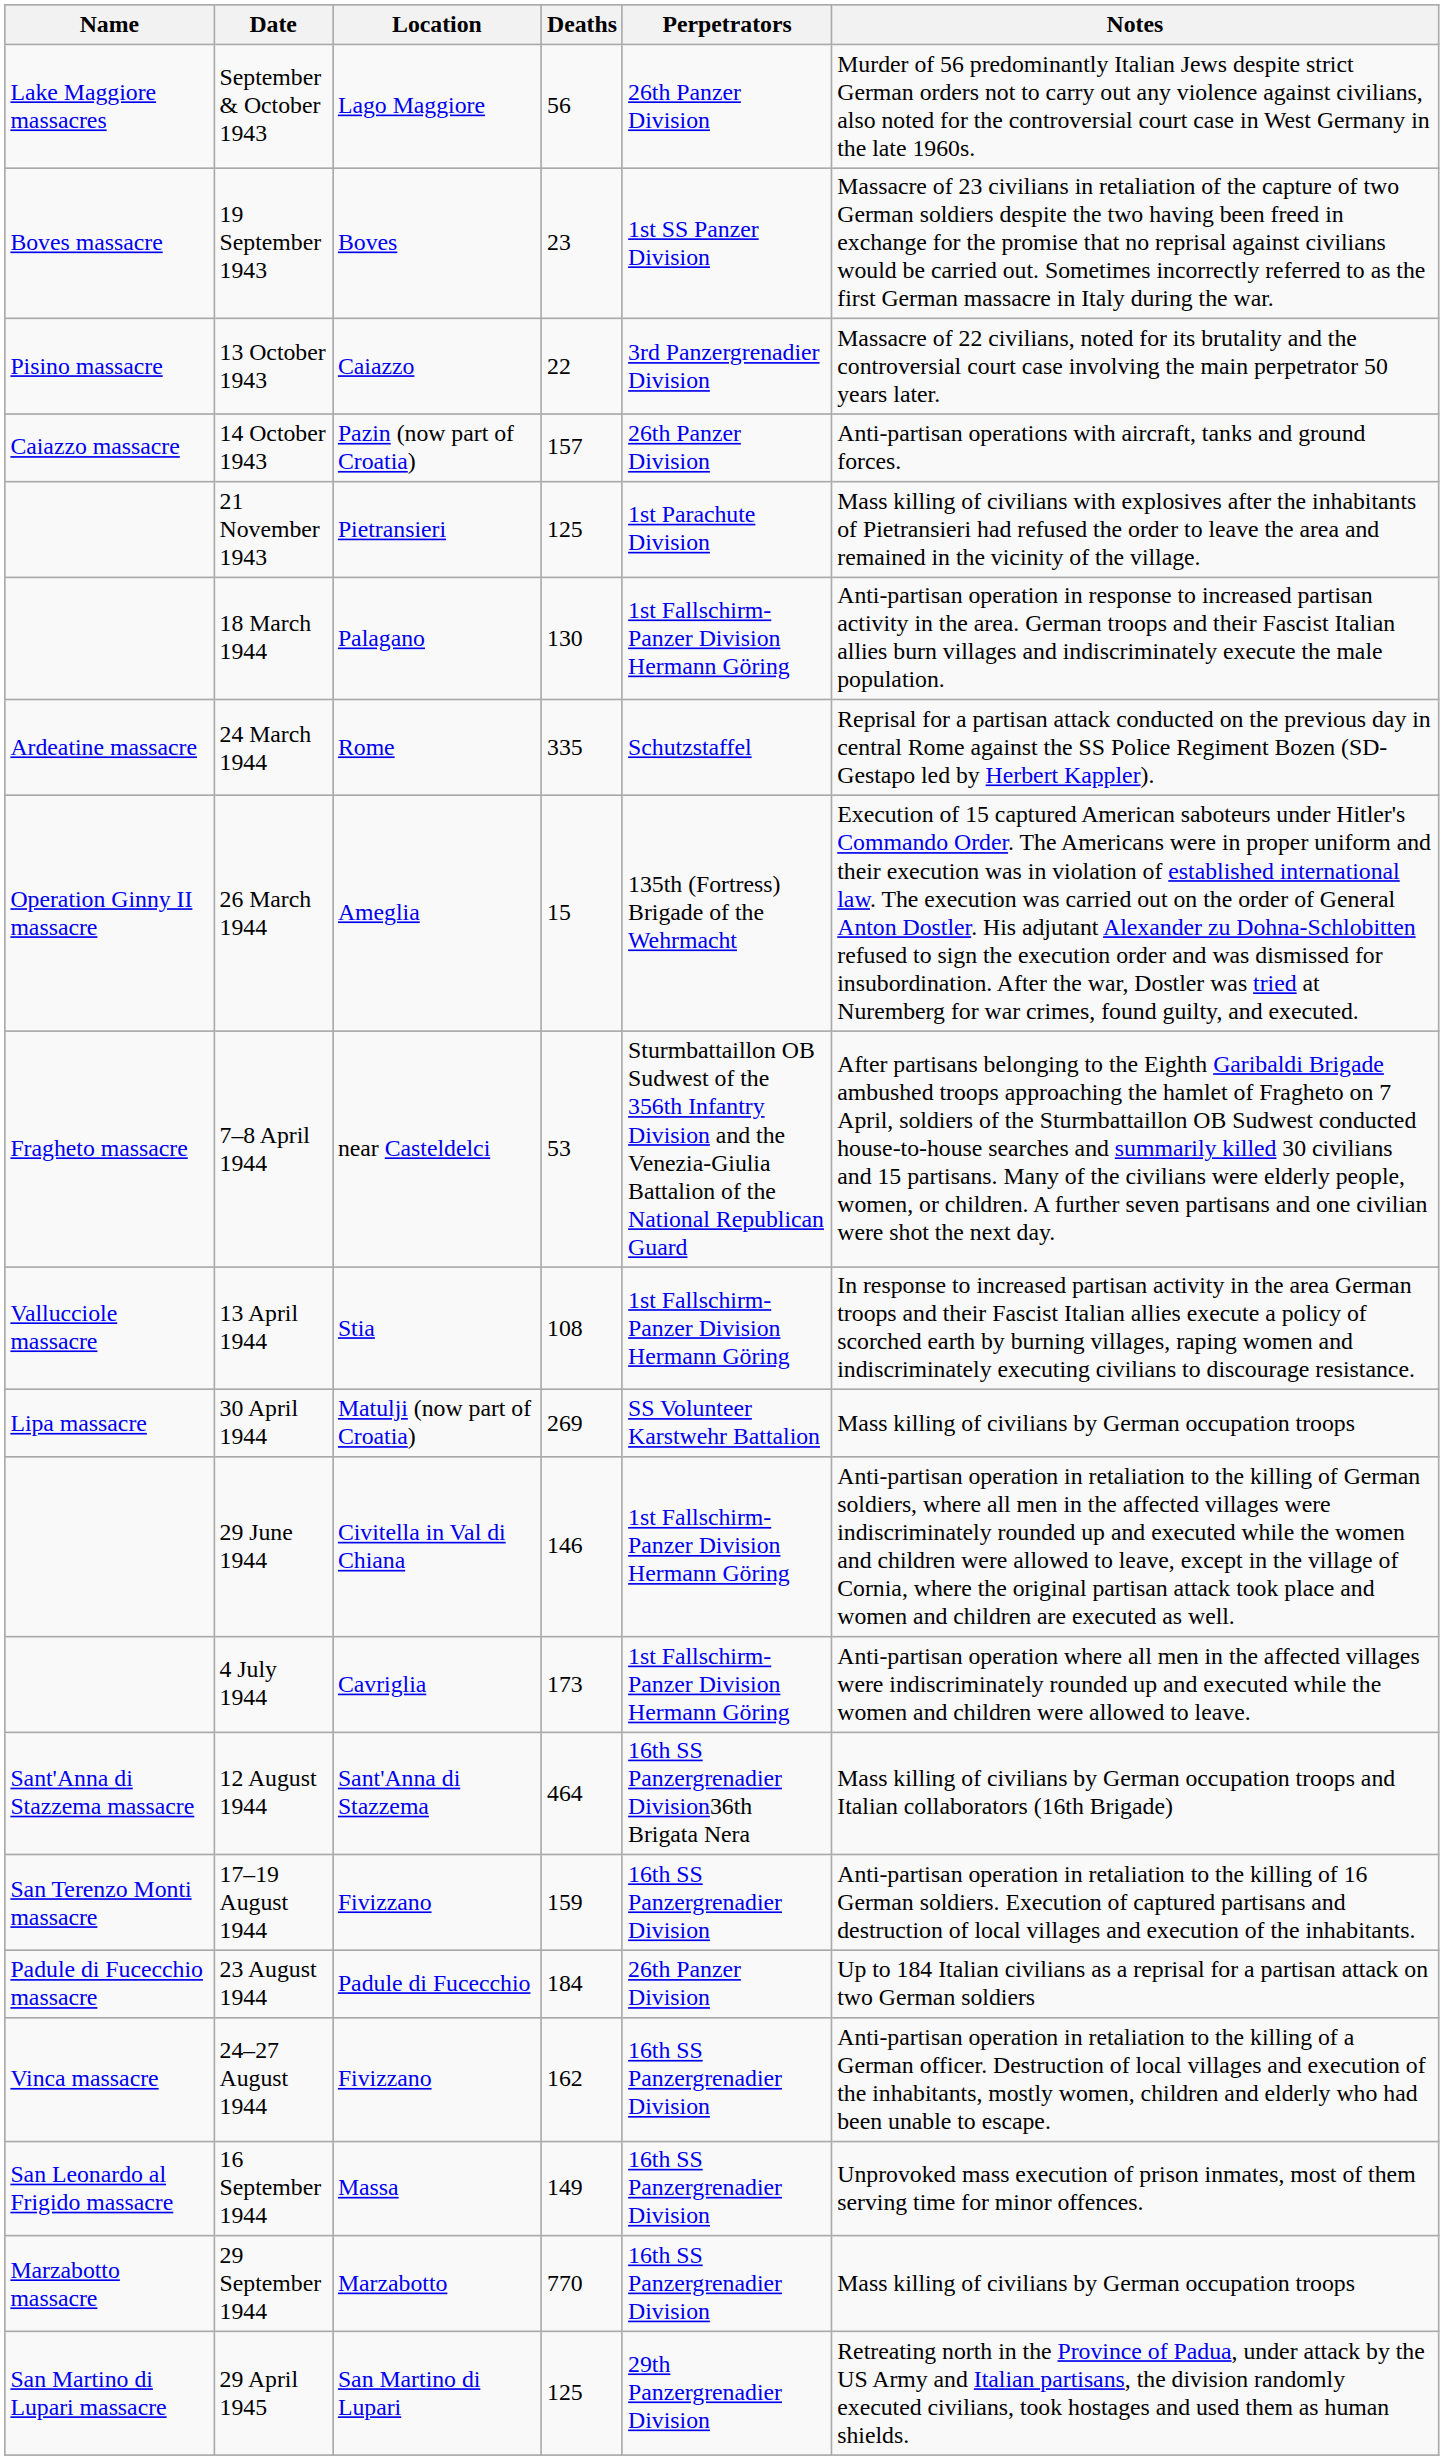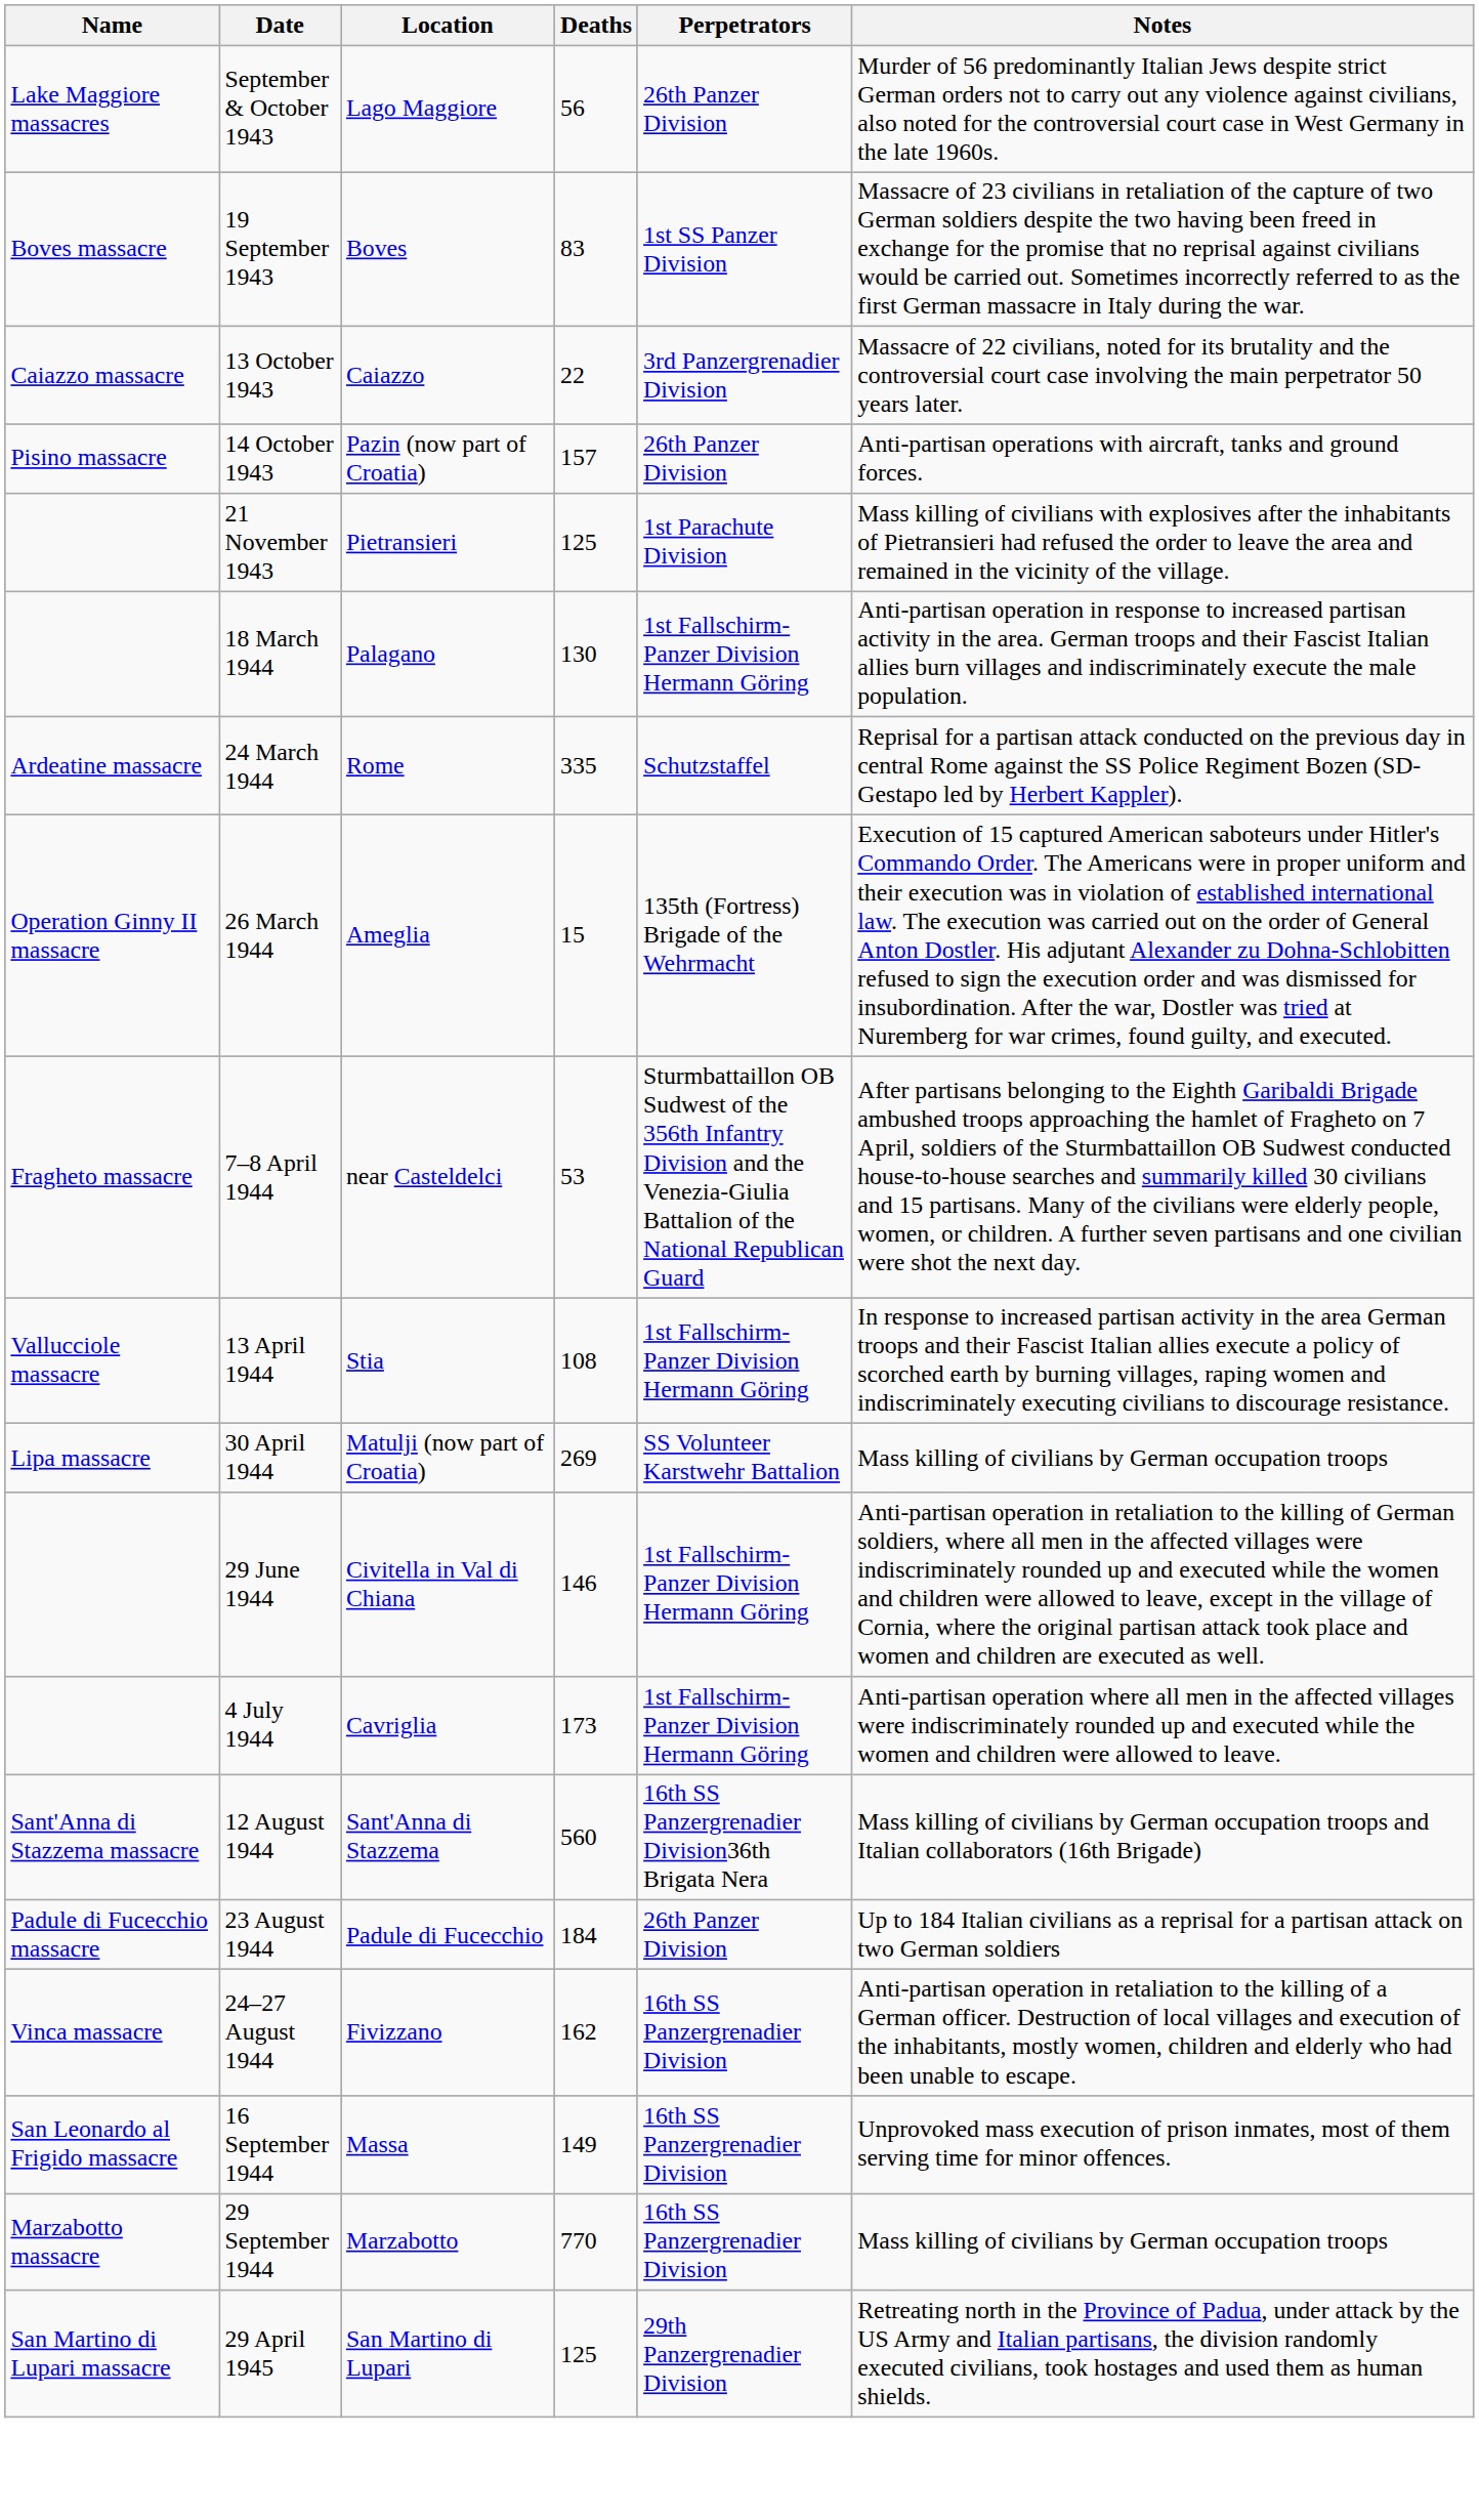19 September 1943 | Deaths: 23 -> 83
13 October 1943 | Name: Pisino massacre -> Caiazzo massacre
14 October 1943 | Name: Caiazzo massacre -> Pisino massacre
12 August 1944 | Deaths: 464 -> 560
- row: San Terenzo Monti massacre | 17–19 August 1944 | Fivizzano | 159 | 16th SS Panzergrenadier Division | Anti-partisan operation in retaliation to the killing of 16 German soldiers. Execution of captured partisans and destruction of local villages and execution of the inhabitants.
